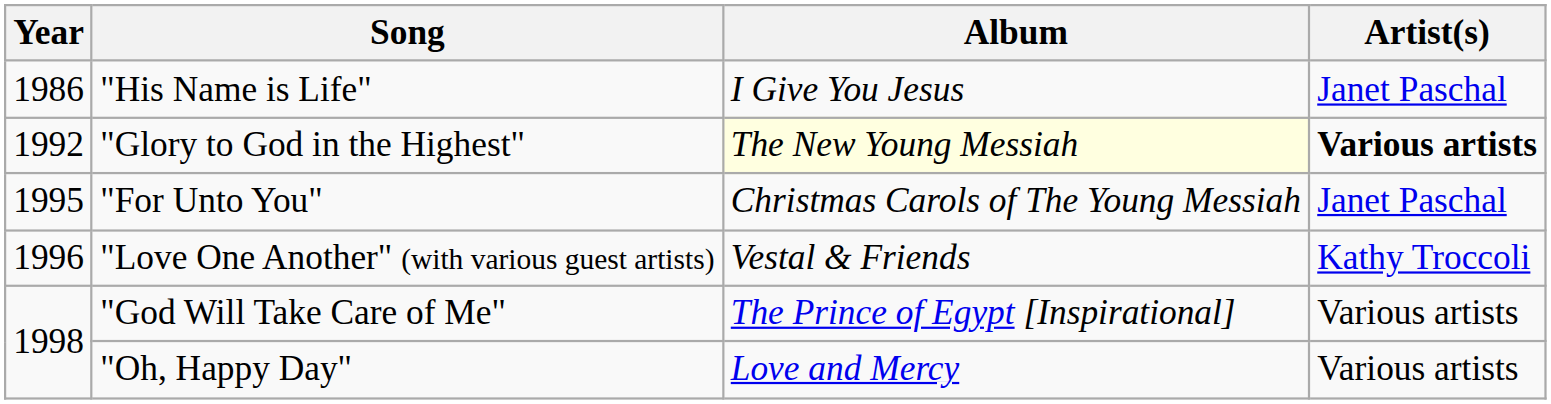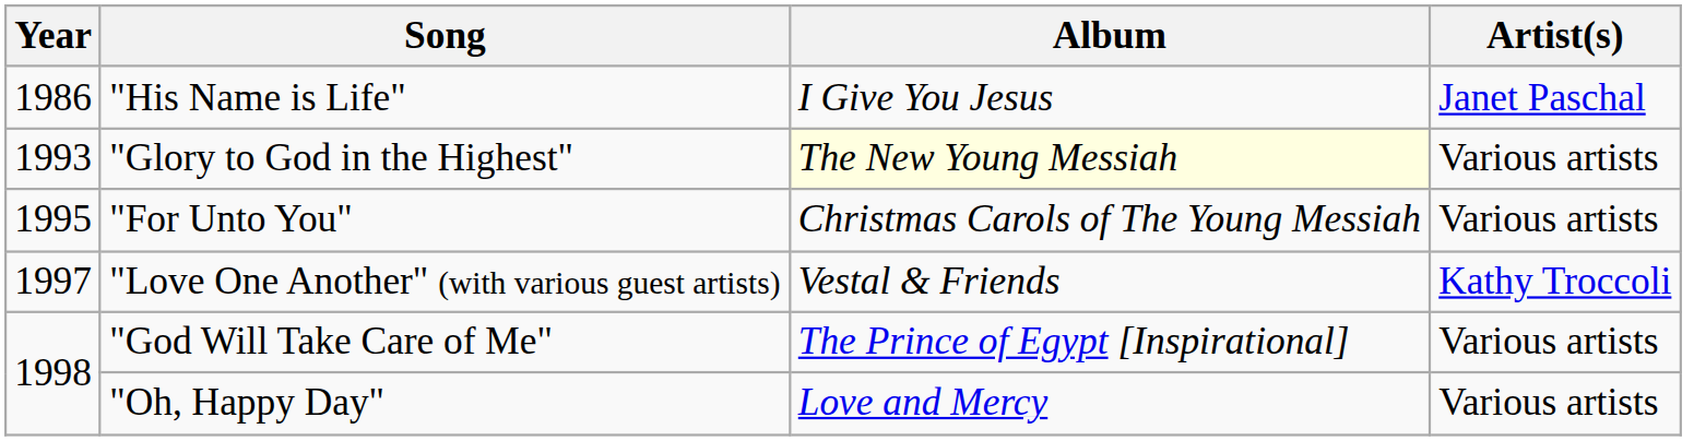"Glory to God in the Highest" | Year: 1992 -> 1993
"Glory to God in the Highest" | Artist(s): bold -> normal
"For Unto You" | Artist(s): Janet Paschal -> Various artists
"Love One Another" (with various guest artists) | Year: 1996 -> 1997
